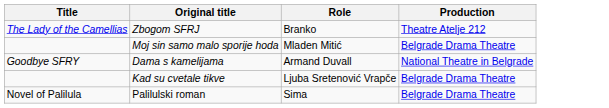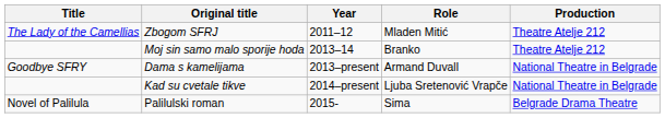+ column: Year | 2011–12 | 2013–14 | 2013–present | 2014–present | 2015-
Zbogom SFRJ | Role: Branko -> Mladen Mitić
Moj sin samo malo sporije hoda | Role: Mladen Mitić -> Branko
Moj sin samo malo sporije hoda | Production: Belgrade Drama Theatre -> Theatre Atelje 212
Kad su cvetale tikve | Production: Belgrade Drama Theatre -> National Theatre in Belgrade
